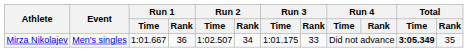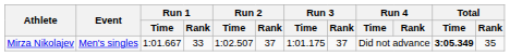Mirza Nikolajev | Run 1 / Rank: 36 -> 33
Mirza Nikolajev | Run 2 / Rank: 34 -> 37
Mirza Nikolajev | Run 3 / Rank: 33 -> 37
